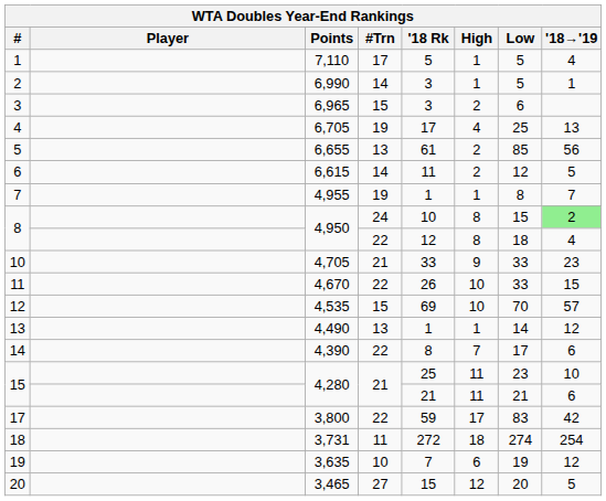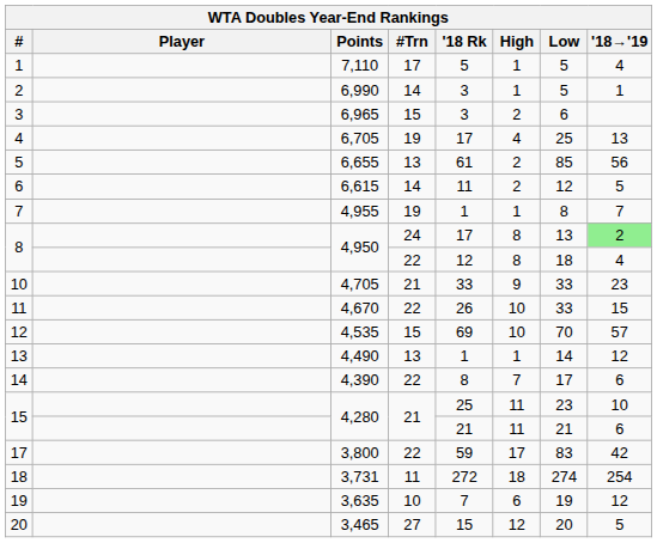8 / 24 | '18 Rk: 10 -> 17
8 / 24 | Low: 15 -> 13
